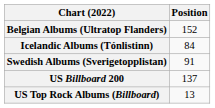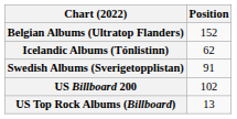Icelandic Albums (Tónlistinn) | Position: 84 -> 62
US Billboard 200 | Position: 137 -> 102
